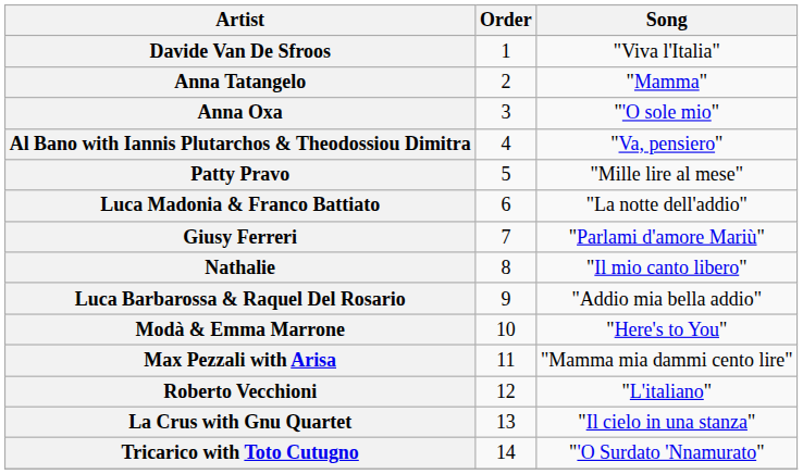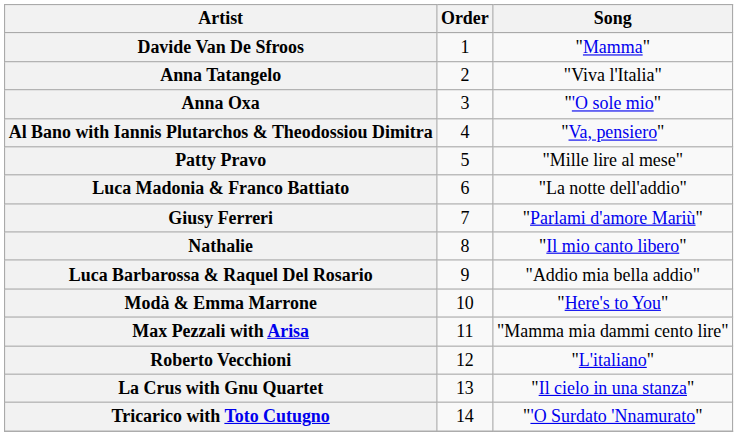Davide Van De Sfroos | Song: "Viva l'Italia" -> "Mamma"
Anna Tatangelo | Song: "Mamma" -> "Viva l'Italia"
